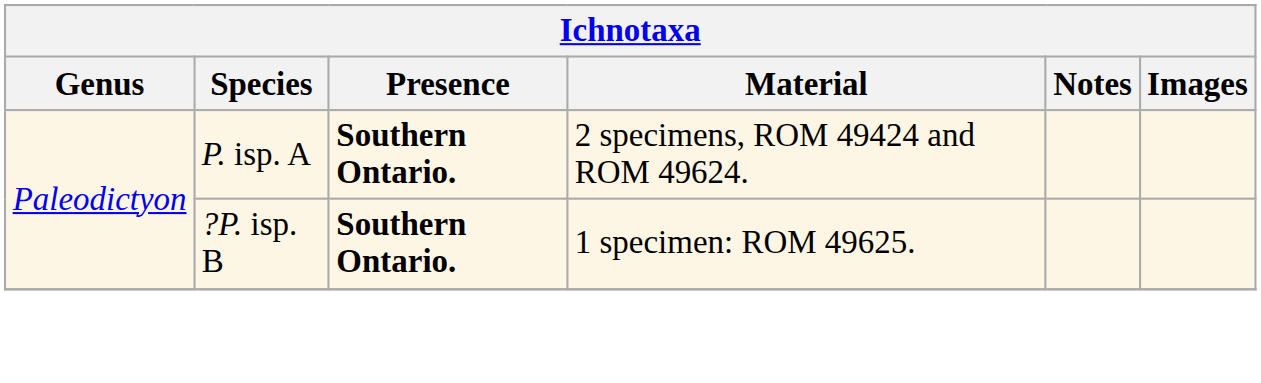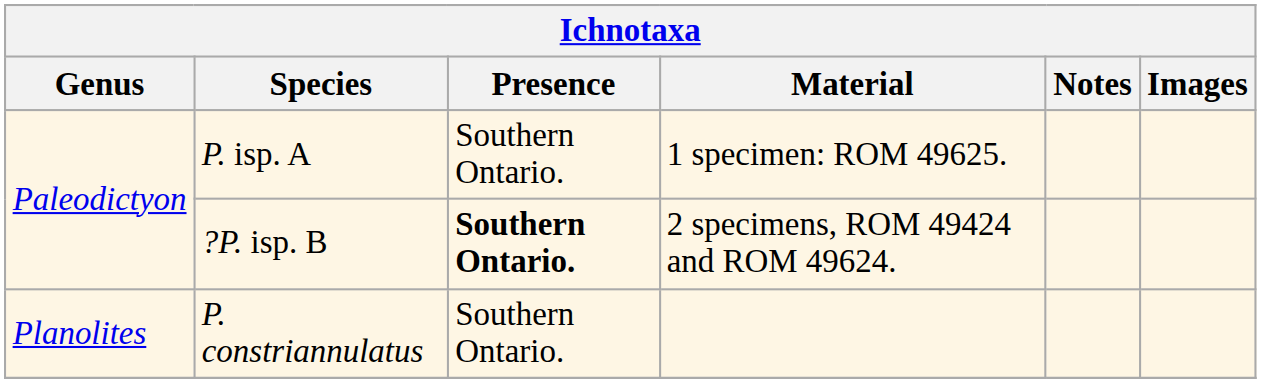P. isp. A | Presence: bold -> normal
P. isp. A | Material: 2 specimens, ROM 49424 and ROM 49624. -> 1 specimen: ROM 49625.
?P. isp. B | Material: 1 specimen: ROM 49625. -> 2 specimens, ROM 49424 and ROM 49624.
+ row: Planolites | P. constriannulatus | Southern Ontario.
